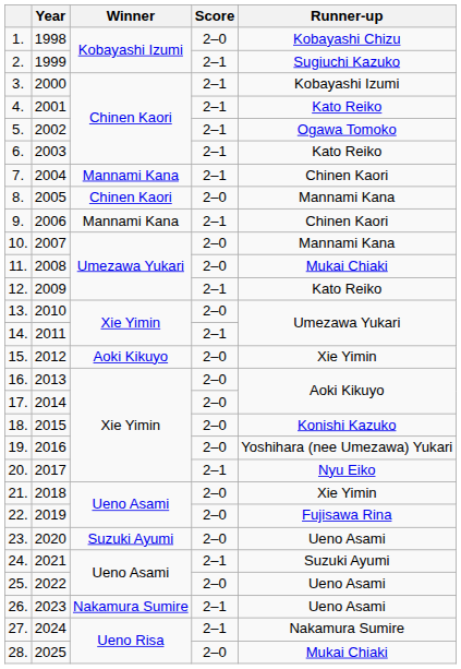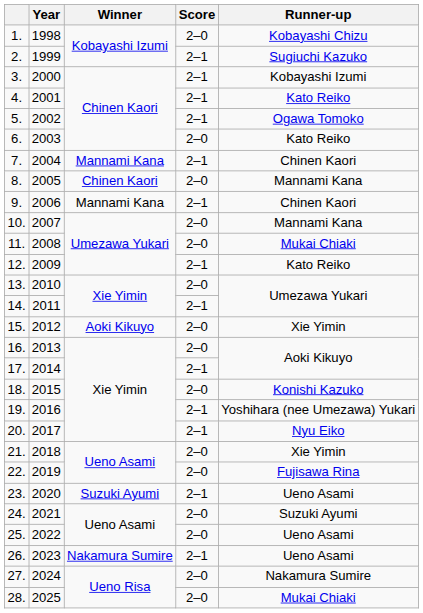6. | Score: 2–1 -> 2–0
17. | Score: 2–0 -> 2–1
19. | Score: 2–0 -> 2–1
23. | Score: 2–0 -> 2–1
24. | Score: 2–1 -> 2–0
27. | Score: 2–1 -> 2–0
